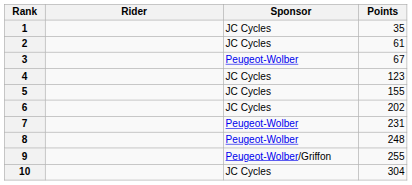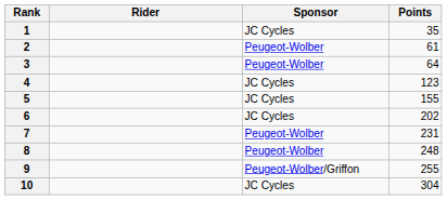2 | Sponsor: JC Cycles -> Peugeot-Wolber
3 | Points: 67 -> 64
